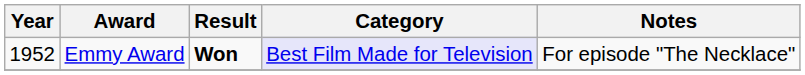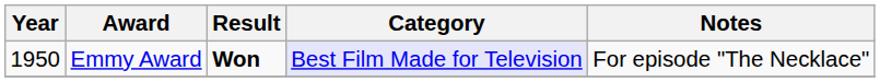Emmy Award | Year: 1952 -> 1950
